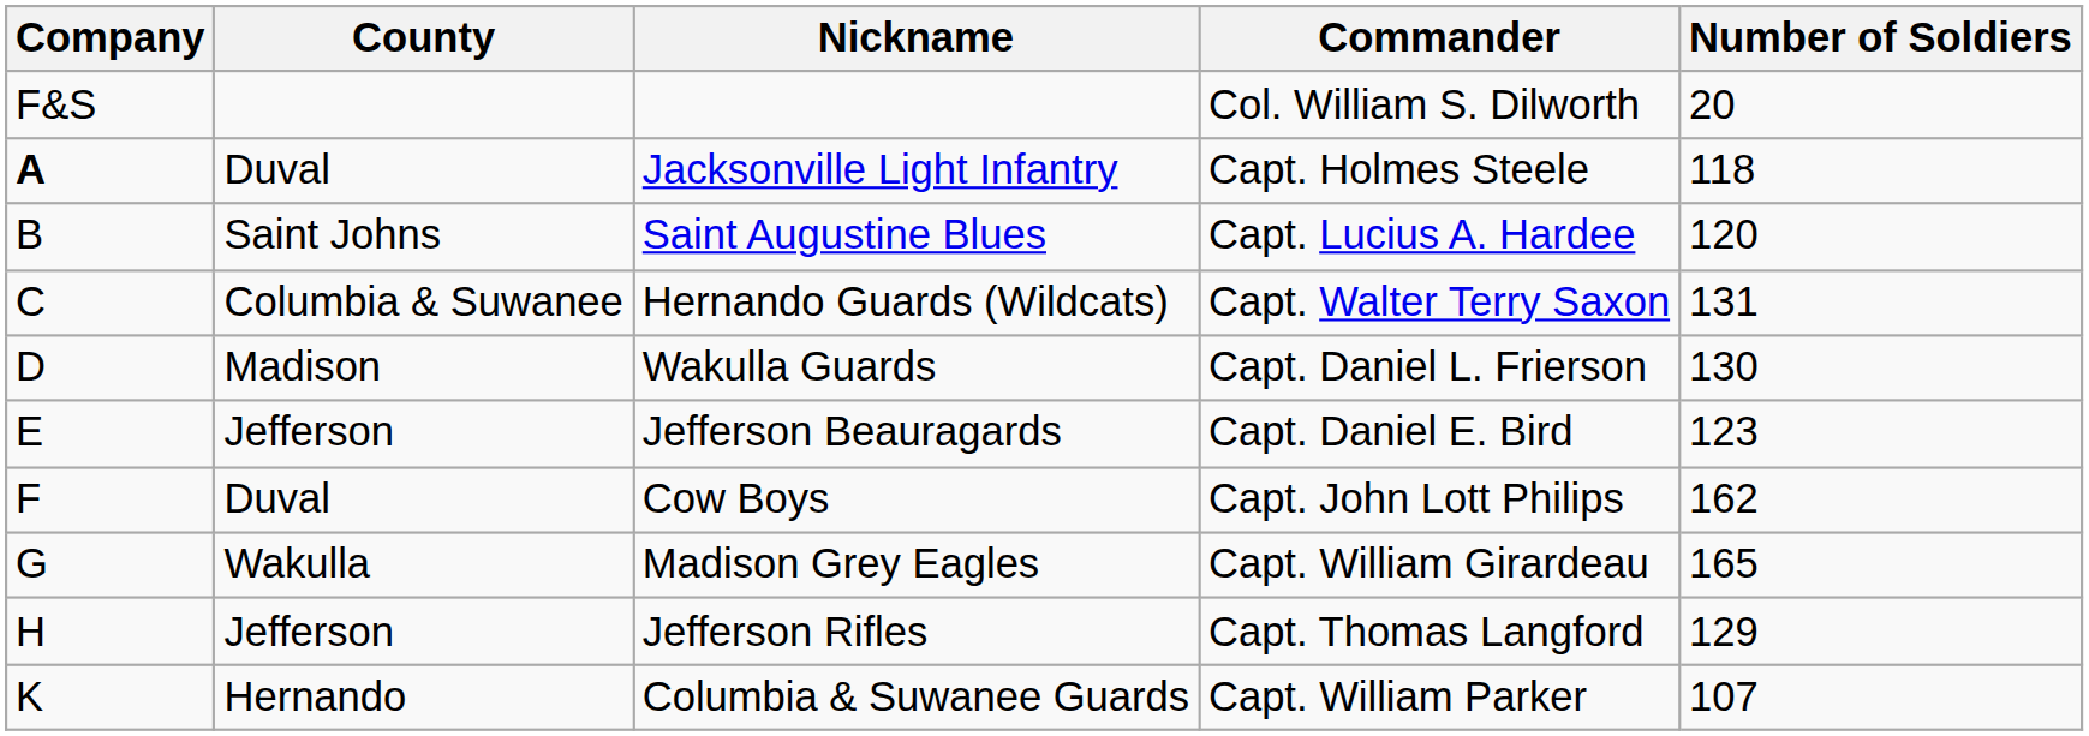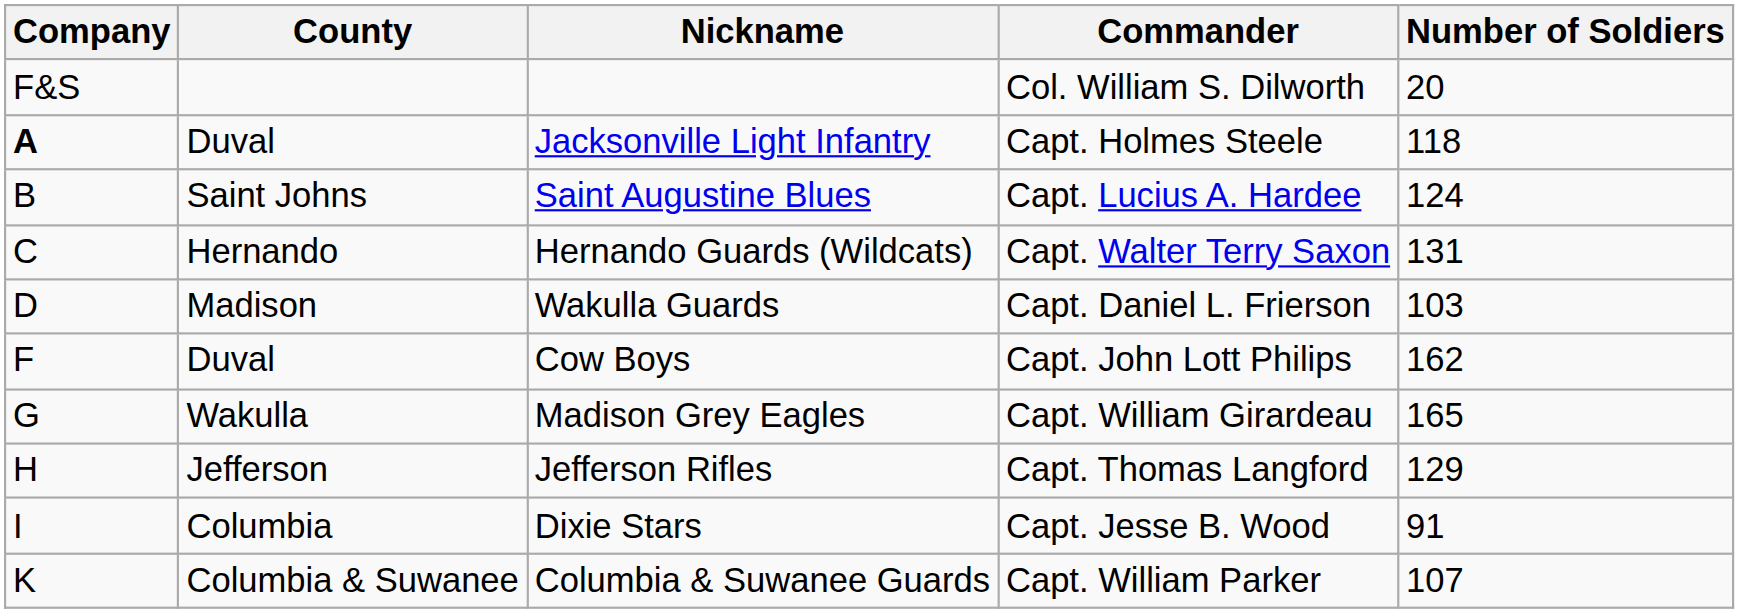Saint Augustine Blues | Number of Soldiers: 120 -> 124
Hernando Guards (Wildcats) | County: Columbia & Suwanee -> Hernando
Wakulla Guards | Number of Soldiers: 130 -> 103
- row: E | Jefferson | Jefferson Beauragards | Capt. Daniel E. Bird | 123
+ row: I | Columbia | Dixie Stars | Capt. Jesse B. Wood | 91
Columbia & Suwanee Guards | County: Hernando -> Columbia & Suwanee
